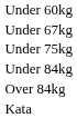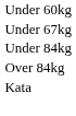- row: Under 75kg
